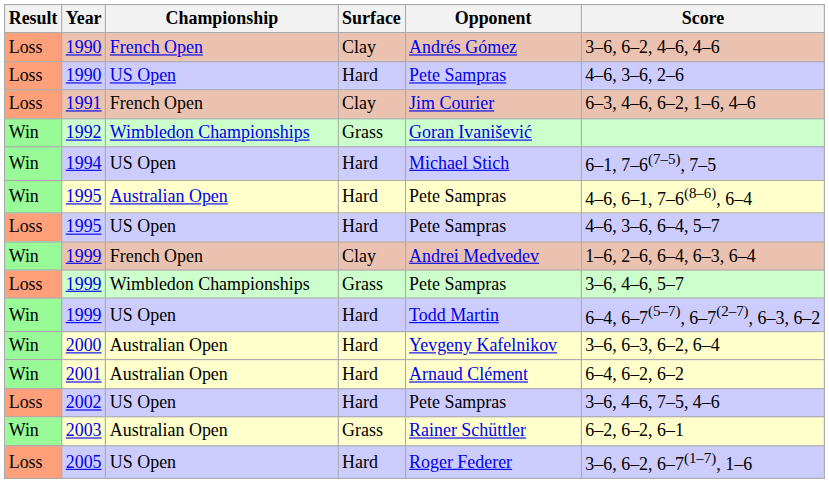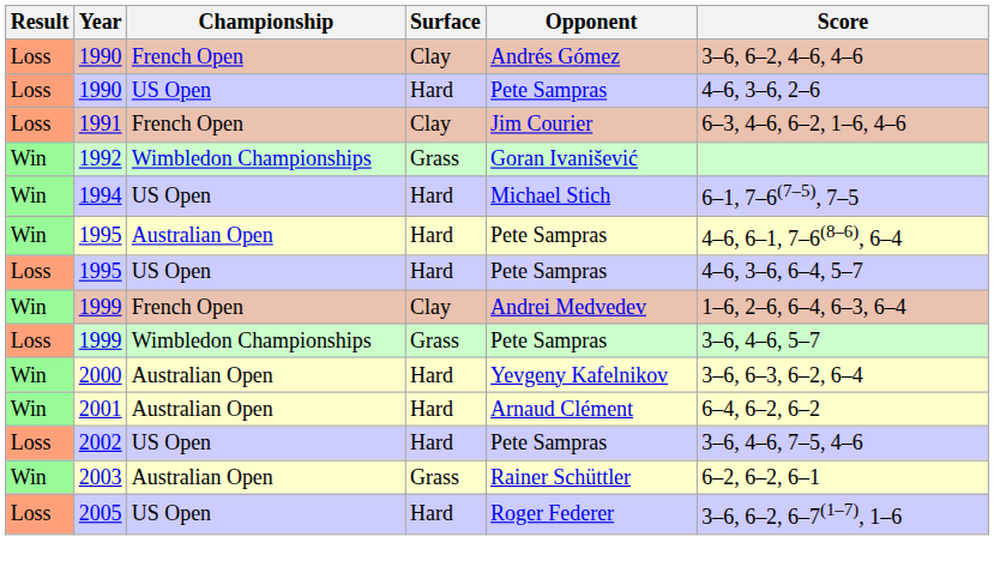- row: Win | 1999 | US Open | Hard | Todd Martin | 6–4, 6–7(5–7), 6–7(2–7), 6–3, 6–2
